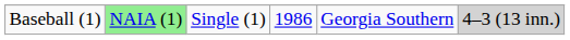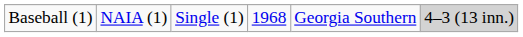Baseball (1) | column 2: lightgreen background -> no background
Baseball (1) | column 4: 1986 -> 1968
